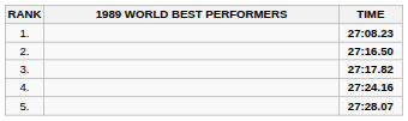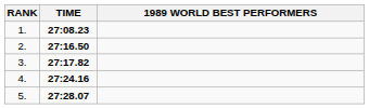columns swapped: 1989 WORLD BEST PERFORMERS <-> TIME
